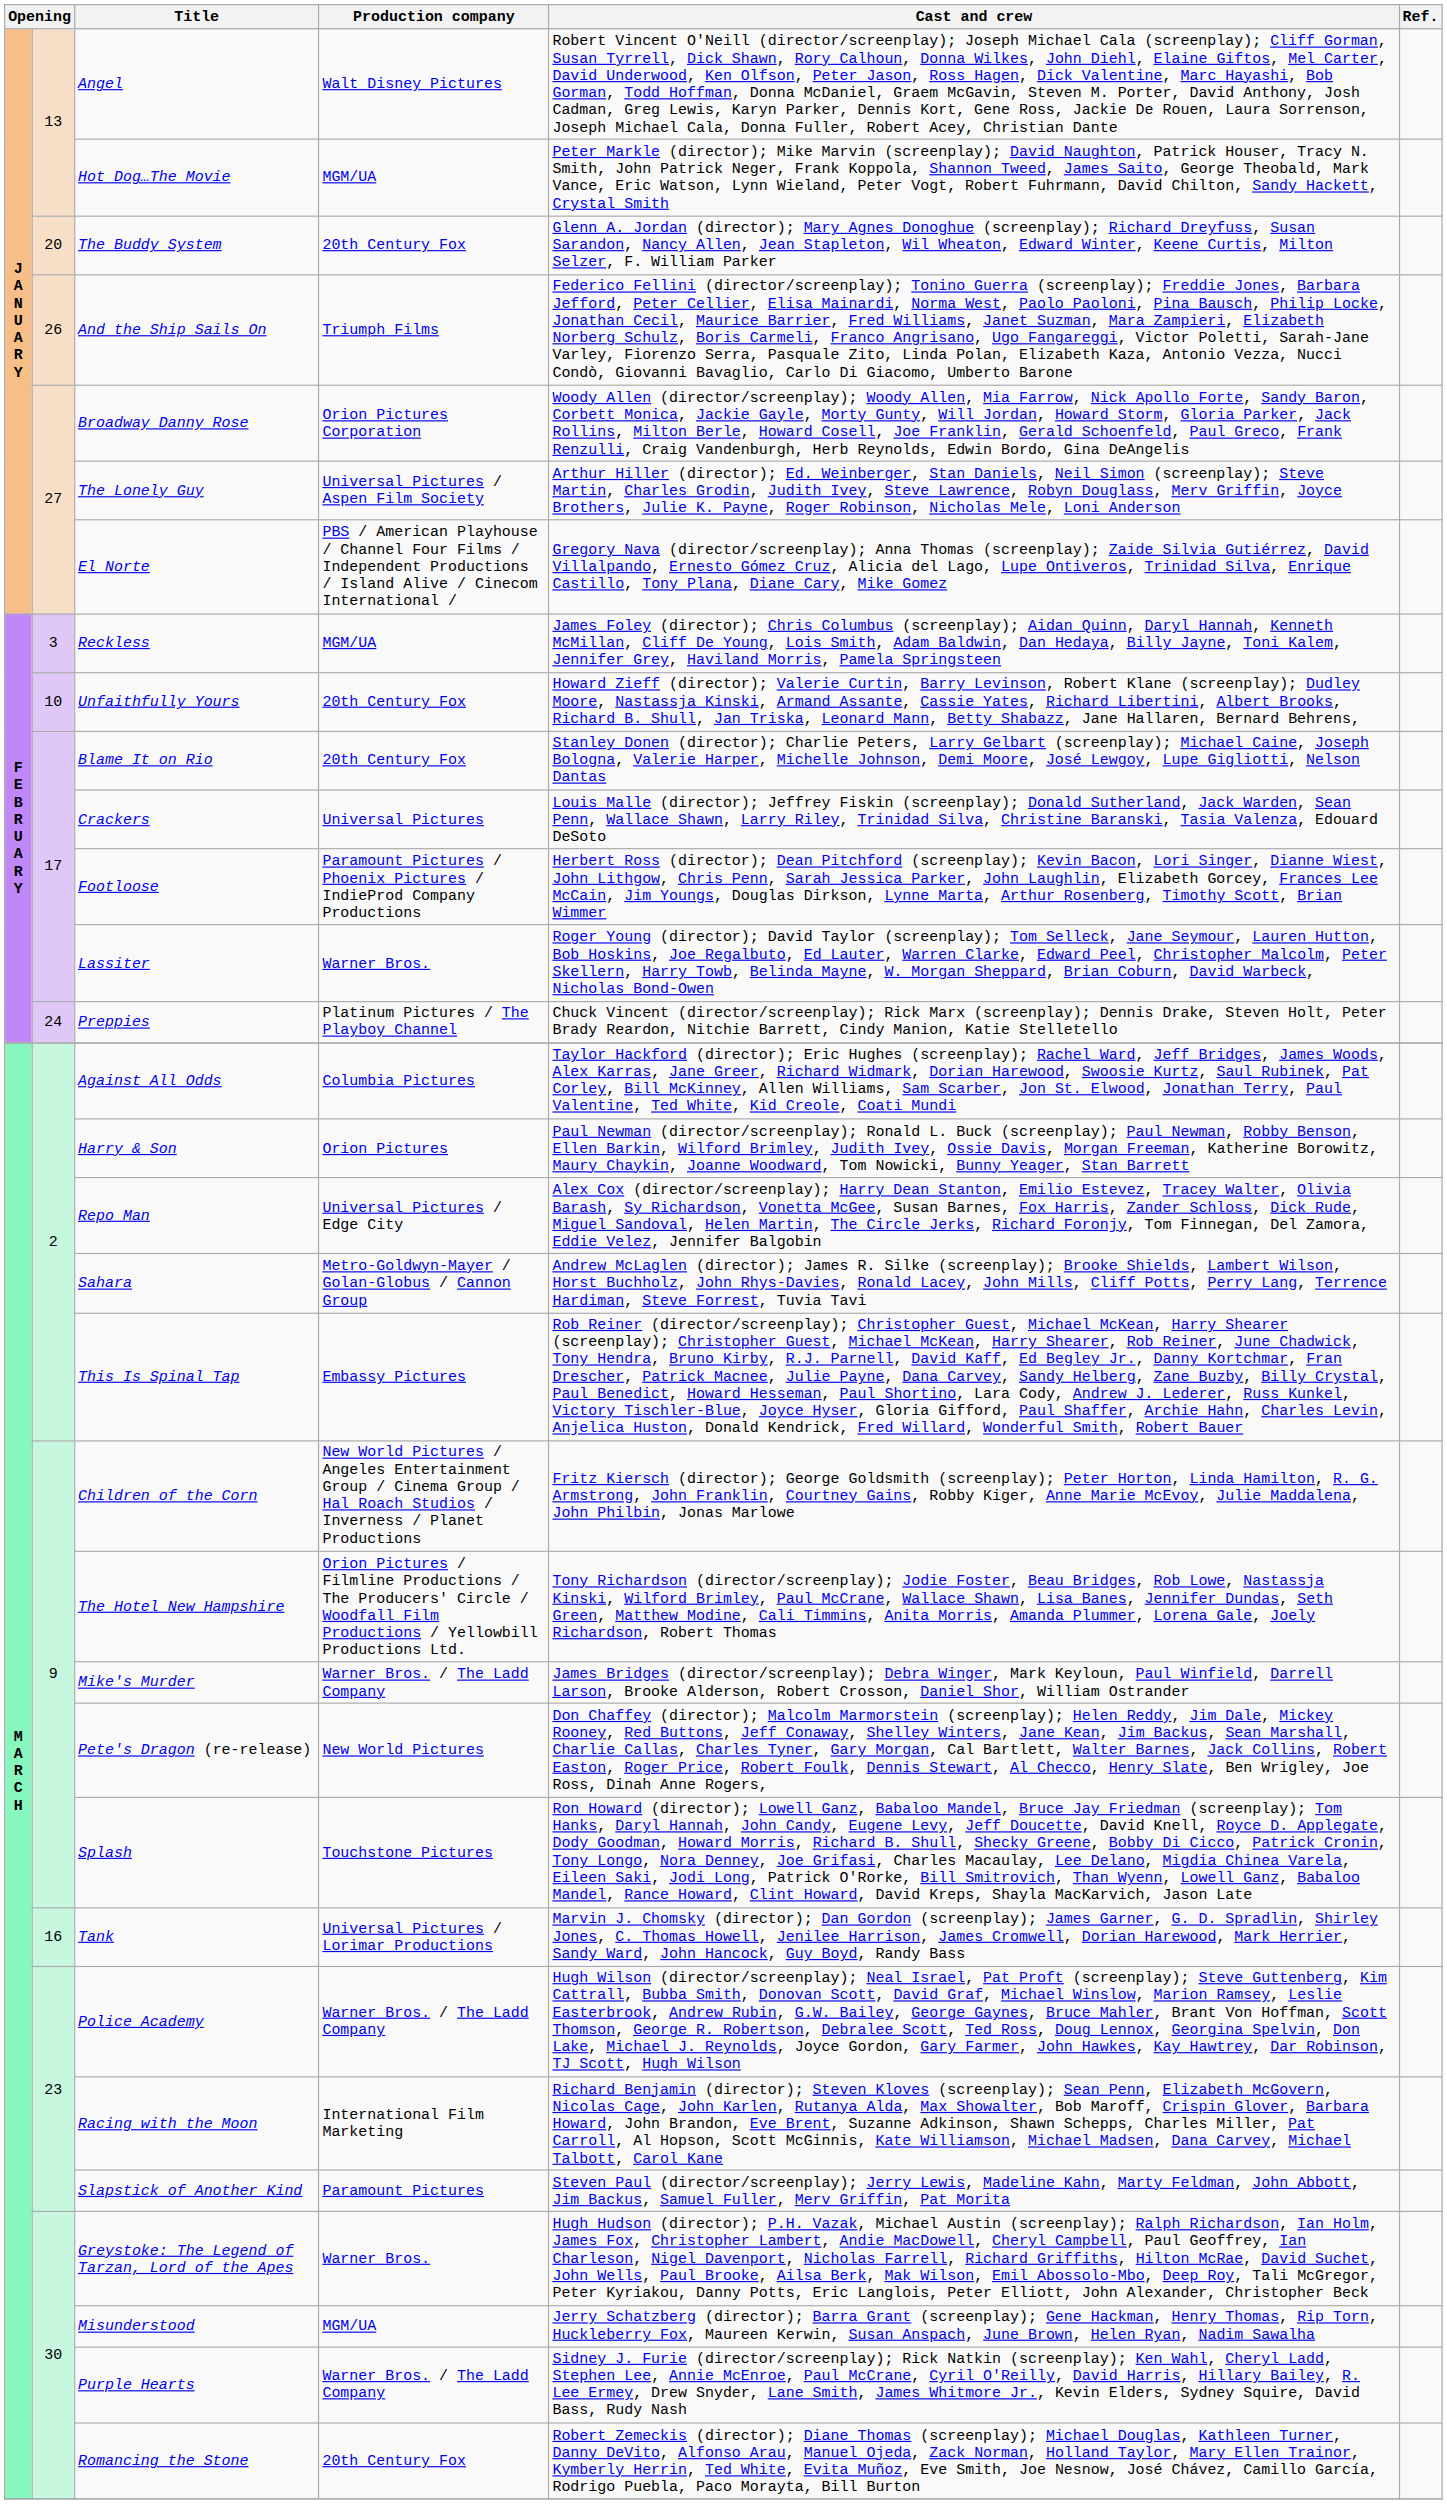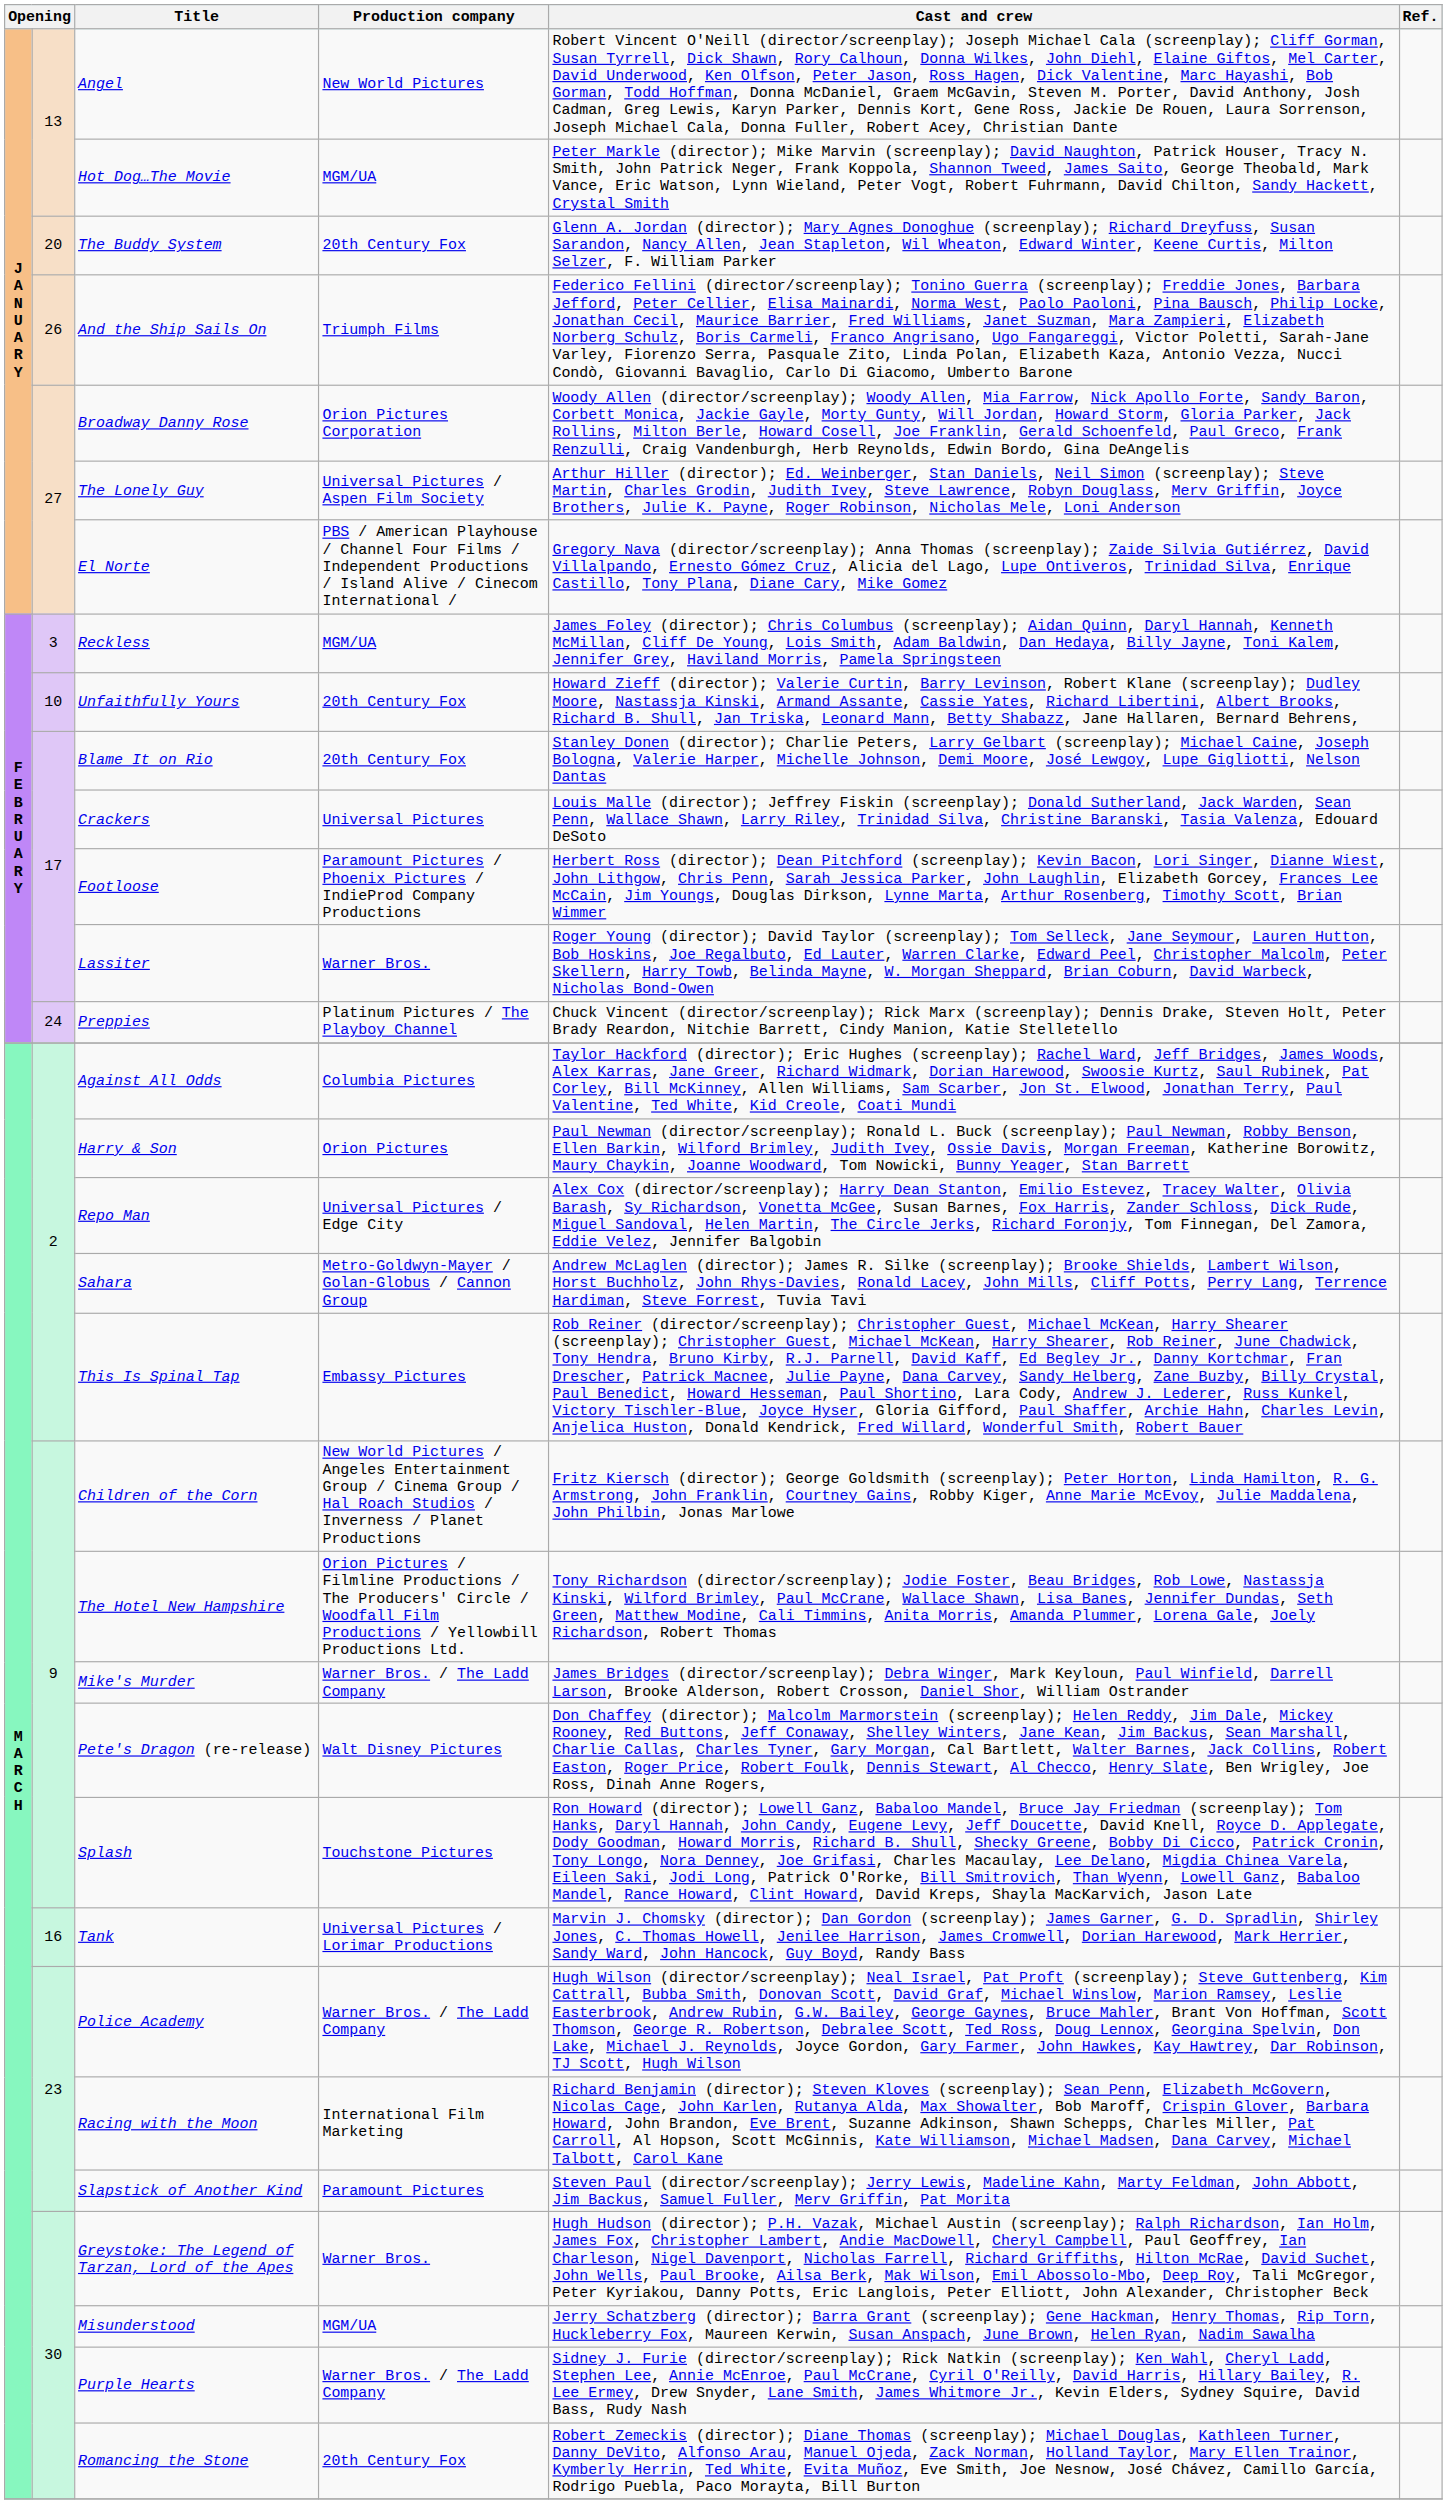Angel | Production company: Walt Disney Pictures -> New World Pictures
Pete's Dragon (re-release) | Production company: New World Pictures -> Walt Disney Pictures
